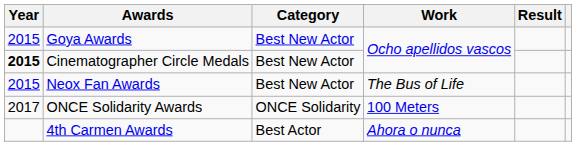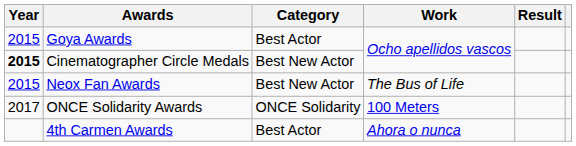Goya Awards | Category: Best New Actor -> Best Actor
